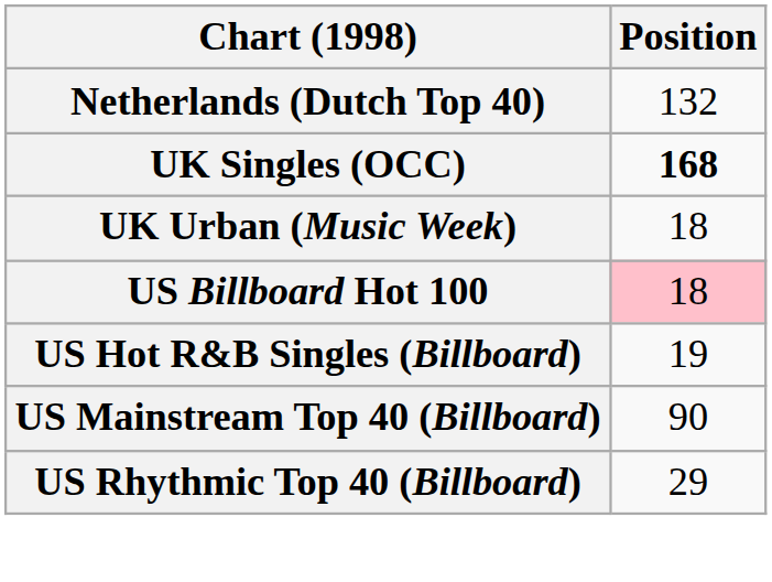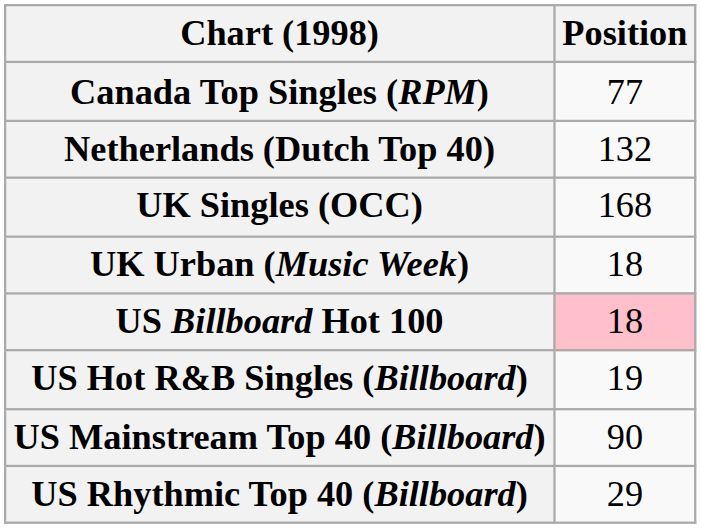+ row: Canada Top Singles (RPM) | 77
UK Singles (OCC) | Position: bold -> normal
